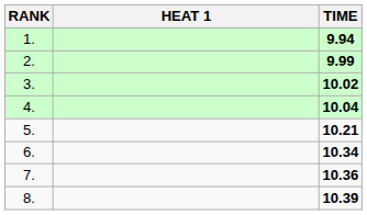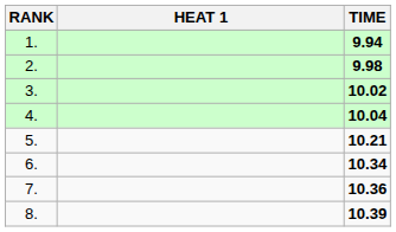2. | TIME: 9.99 -> 9.98
